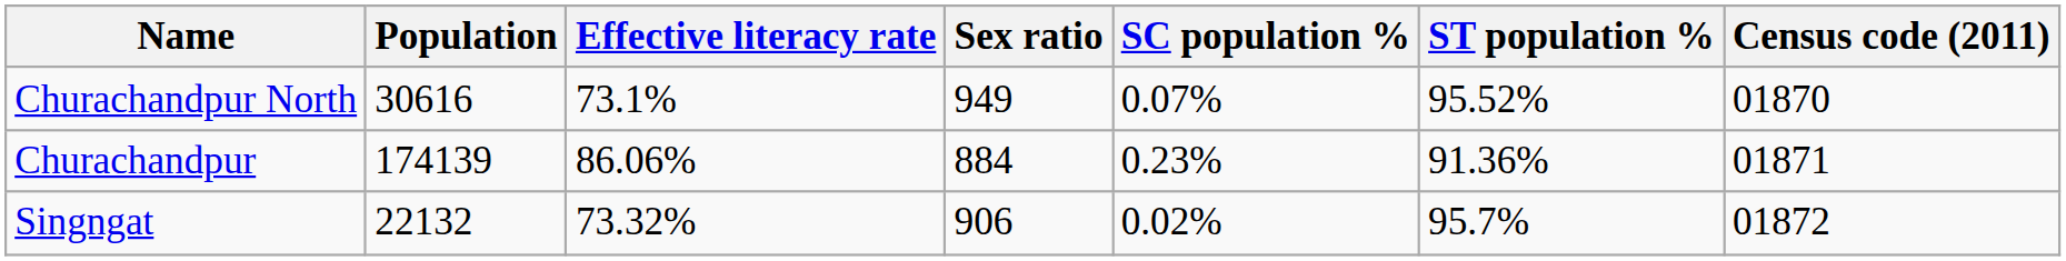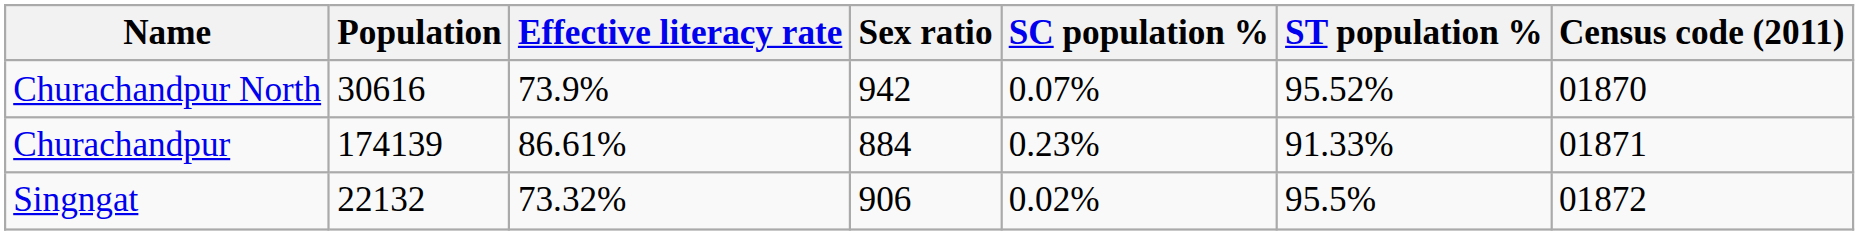Churachandpur North | Effective literacy rate: 73.1% -> 73.9%
Churachandpur North | Sex ratio: 949 -> 942
Churachandpur | Effective literacy rate: 86.06% -> 86.61%
Churachandpur | ST population %: 91.36% -> 91.33%
Singngat | ST population %: 95.7% -> 95.5%
